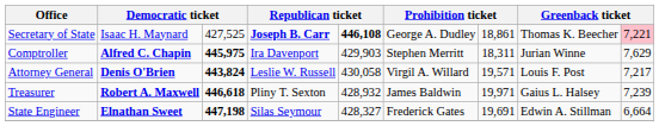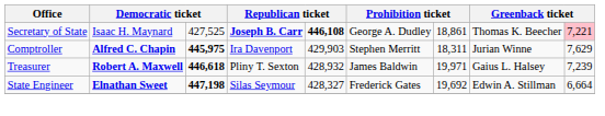- row: Attorney General | Denis O'Brien | 443,824 | Leslie W. Russell | 430,058 | Virgil A. Willard | 19,571 | Louis F. Post | 7,217
State Engineer | column 7: 19,691 -> 19,692
